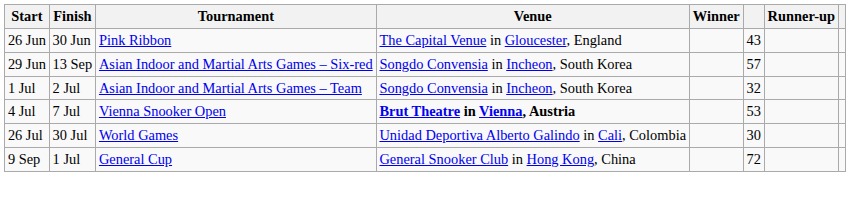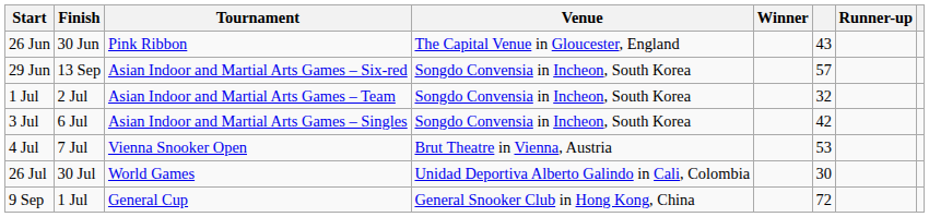+ row: 3 Jul | 6 Jul | Asian Indoor and Martial Arts Games – Singles | Songdo Convensia in Incheon, South Korea | 42
4 Jul | Venue: bold -> normal
